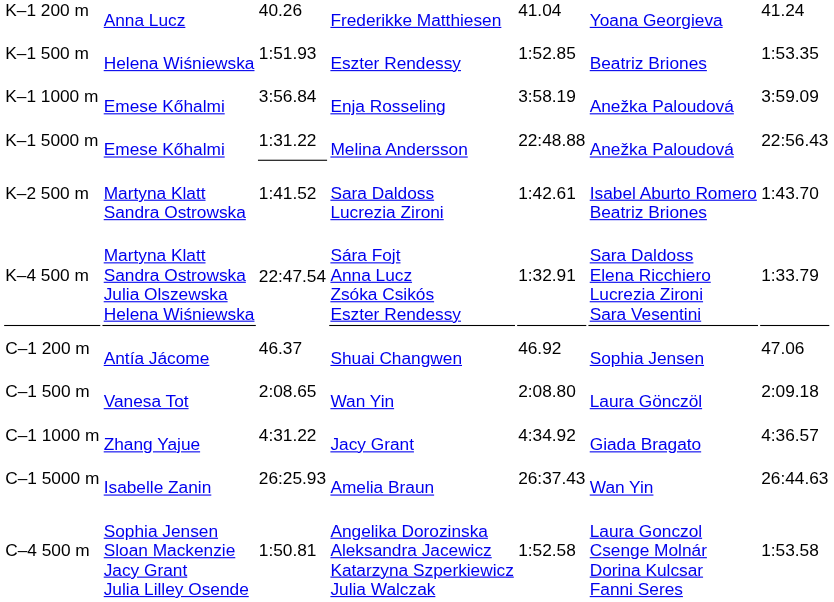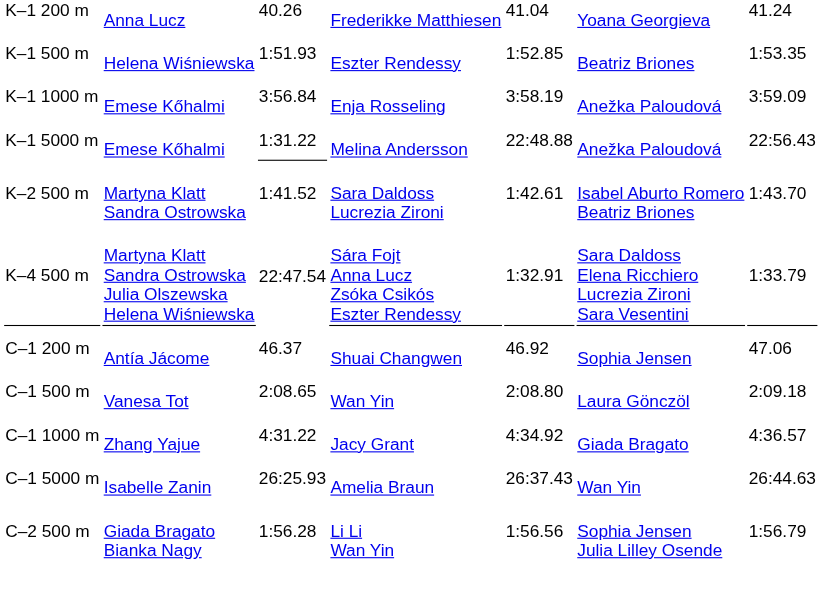+ row: C–2 500 m | Giada Bragato Bianka Nagy | 1:56.28 | Li Li Wan Yin | 1:56.56 | Sophia Jensen Julia Lilley Osende | 1:56.79
- row: C–4 500 m | Sophia Jensen Sloan Mackenzie Jacy Grant Julia Lilley Osende | 1:50.81 | Angelika Dorozinska Aleksandra Jacewicz Katarzyna Szperkiewicz Julia Walczak | 1:52.58 | Laura Gonczol Csenge Molnár Dorina Kulcsar Fanni Seres | 1:53.58
